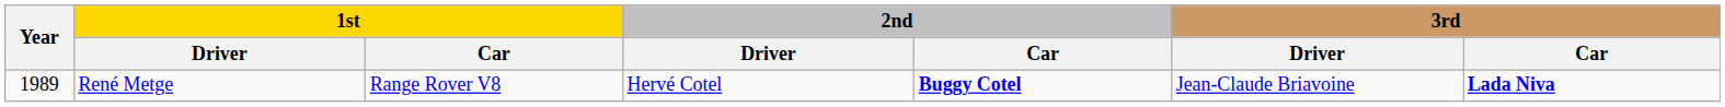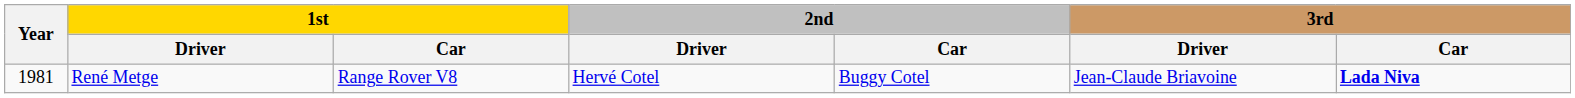René Metge | Year: 1989 -> 1981
René Metge | 2nd / Car: bold -> normal
